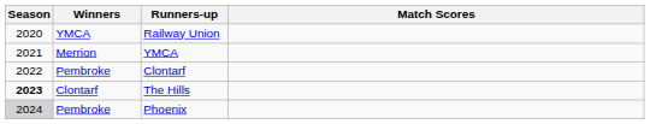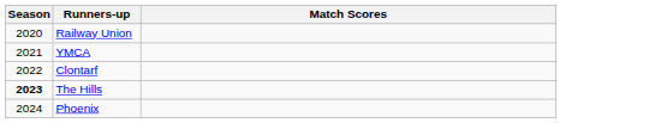- column: Winners | YMCA | Merrion | Pembroke | Clontarf | Pembroke
Phoenix | Season: lightgrey background -> no background
